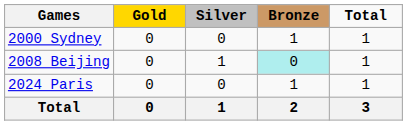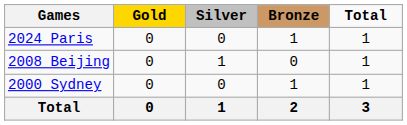rows swapped: 2000 Sydney <-> 2024 Paris
2008 Beijing | Bronze: paleturquoise background -> no background
